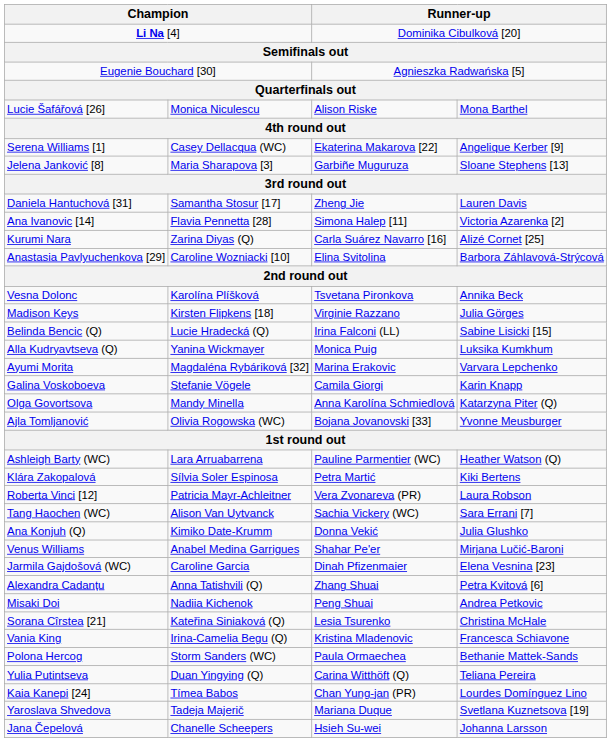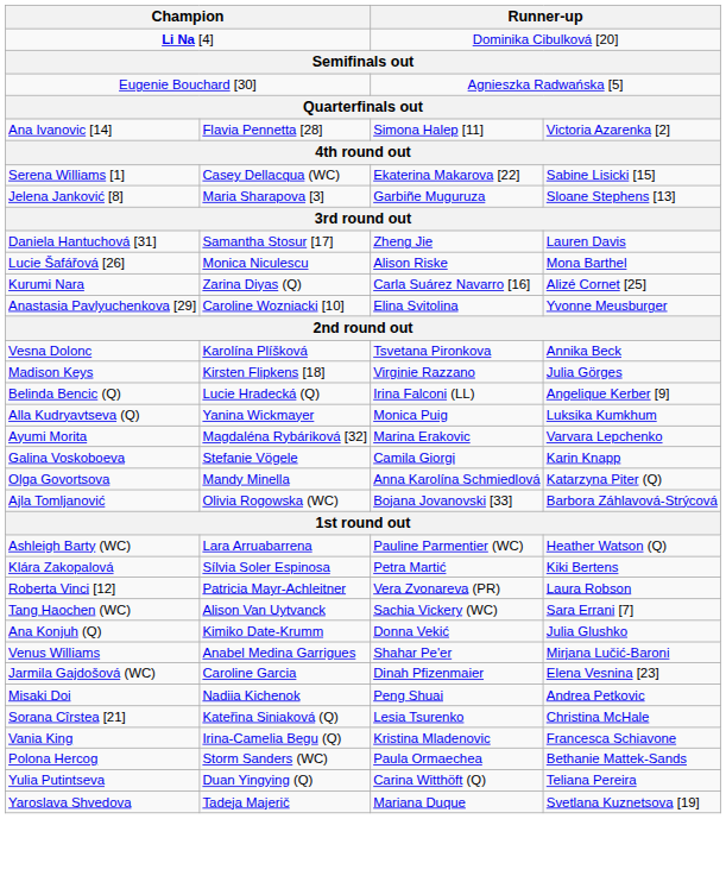rows swapped: Ana Ivanovic [14] <-> Lucie Šafářová [26]
Serena Williams [1] | column 4: Angelique Kerber [9] -> Sabine Lisicki [15]
Anastasia Pavlyuchenkova [29] | column 4: Barbora Záhlavová-Strýcová -> Yvonne Meusburger
Belinda Bencic (Q) | column 4: Sabine Lisicki [15] -> Angelique Kerber [9]
Ajla Tomljanović | column 4: Yvonne Meusburger -> Barbora Záhlavová-Strýcová
- row: Alexandra Cadanțu | Anna Tatishvili (Q) | Zhang Shuai | Petra Kvitová [6]
- row: Kaia Kanepi [24] | Tímea Babos | Chan Yung-jan (PR) | Lourdes Domínguez Lino
- row: Jana Čepelová | Chanelle Scheepers | Hsieh Su-wei | Johanna Larsson
